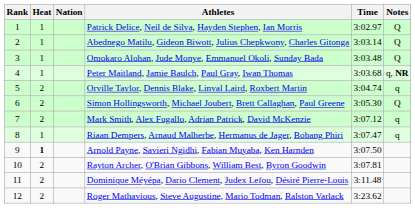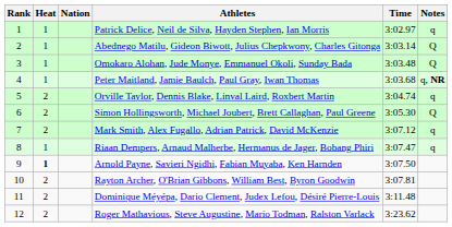Patrick Delice, Neil de Silva, Hayden Stephen, Ian Morris | Notes: Q -> q
